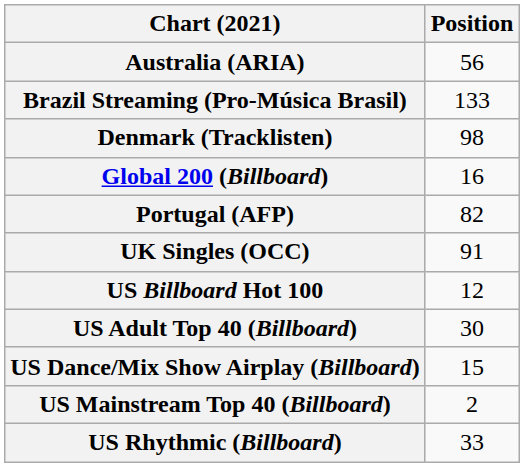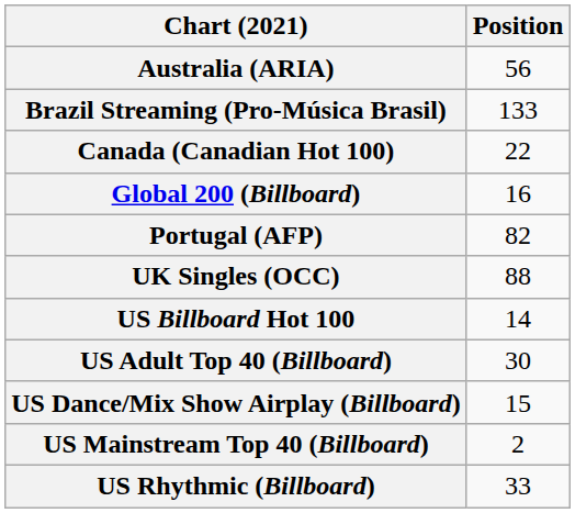+ row: Canada (Canadian Hot 100) | 22
- row: Denmark (Tracklisten) | 98
UK Singles (OCC) | Position: 91 -> 88
US Billboard Hot 100 | Position: 12 -> 14
